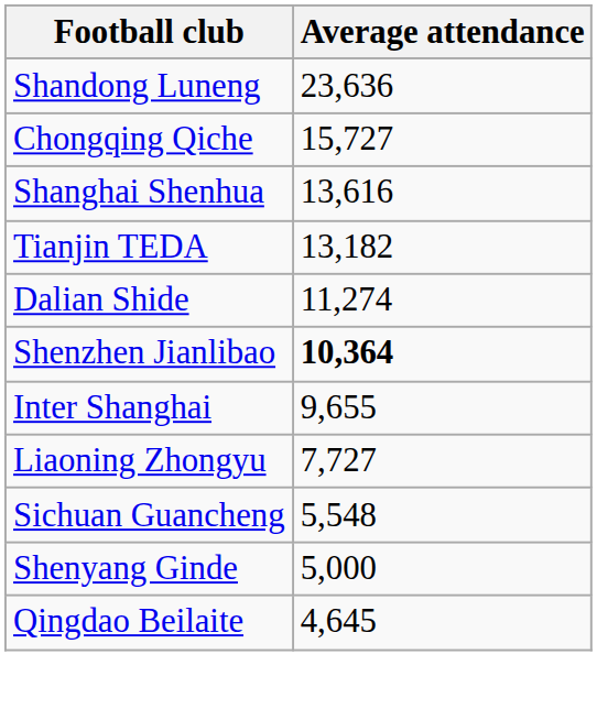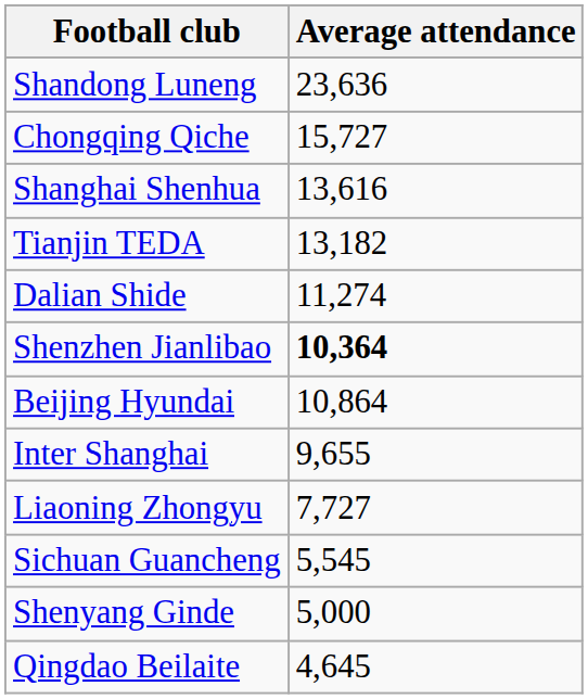+ row: Beijing Hyundai | 10,864
Sichuan Guancheng | Average attendance: 5,548 -> 5,545
